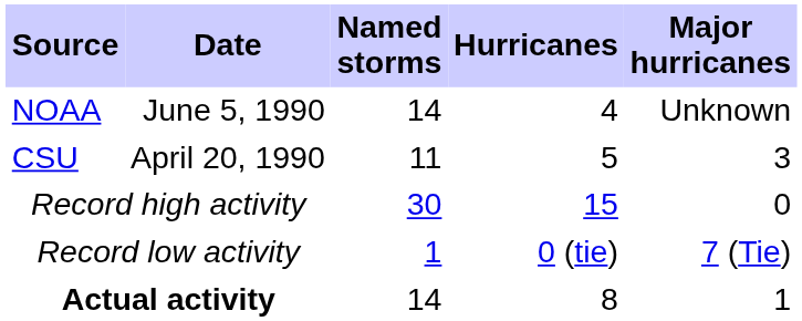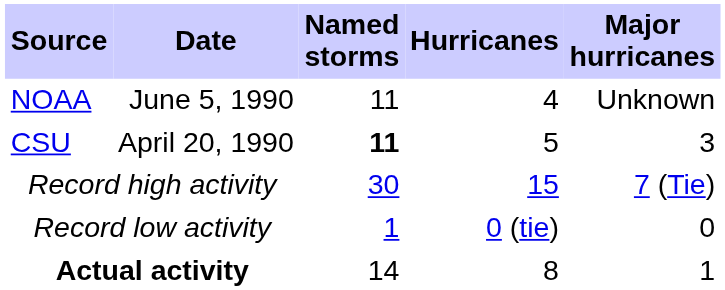NOAA | Named storms: 14 -> 11
CSU | Named storms: normal -> bold
Record high activity | Major hurricanes: 0 -> 7 (Tie)
Record low activity | Major hurricanes: 7 (Tie) -> 0
